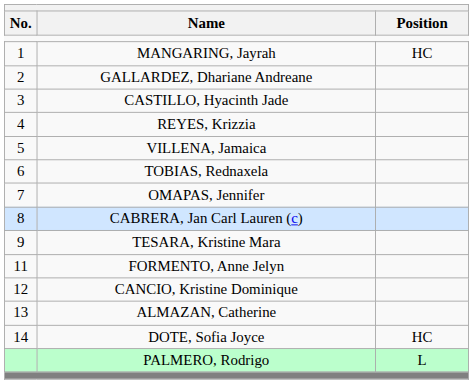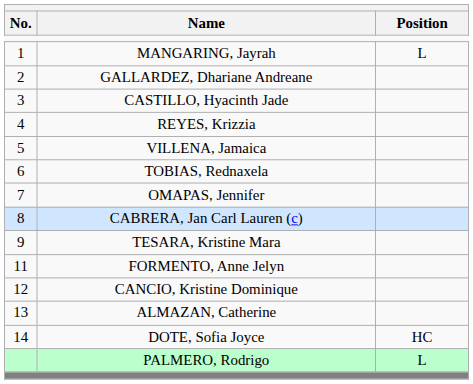MANGARING, Jayrah | Position: HC -> L
